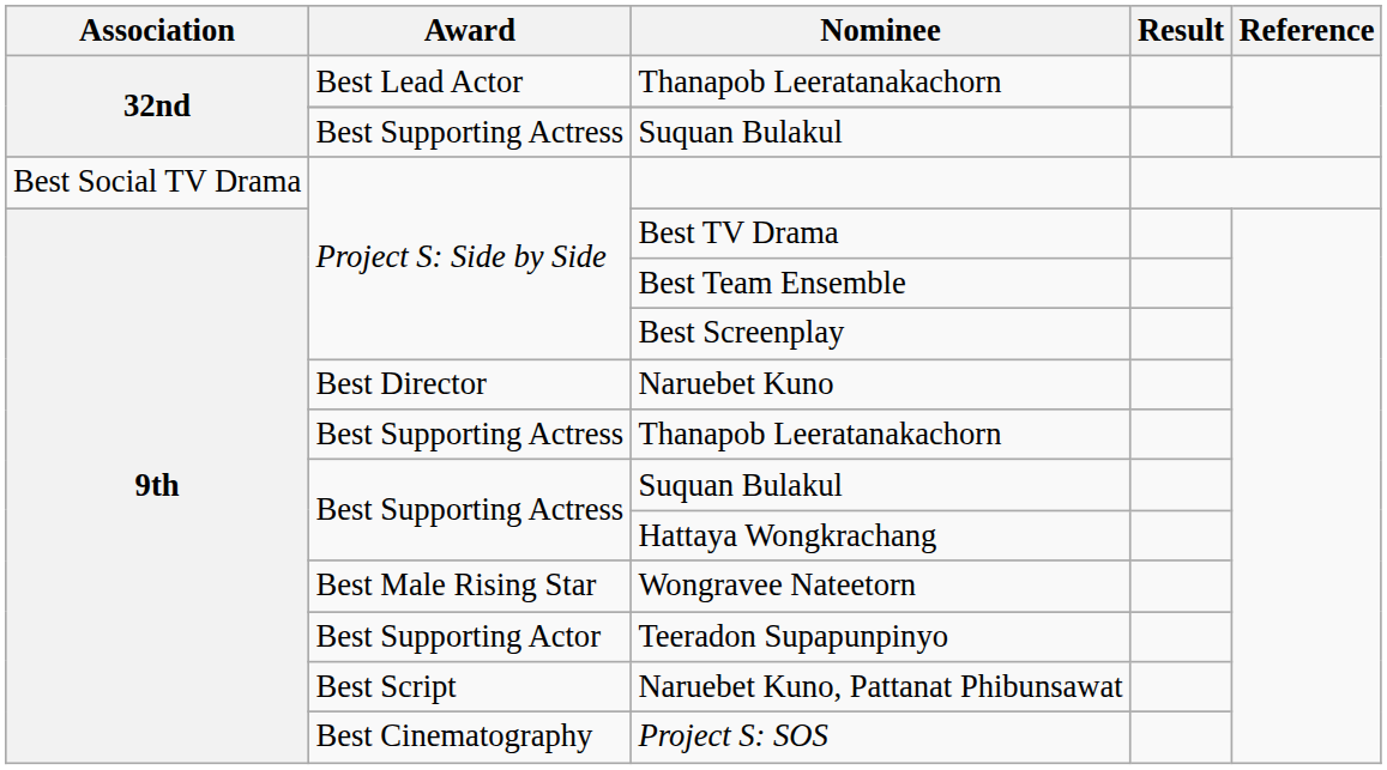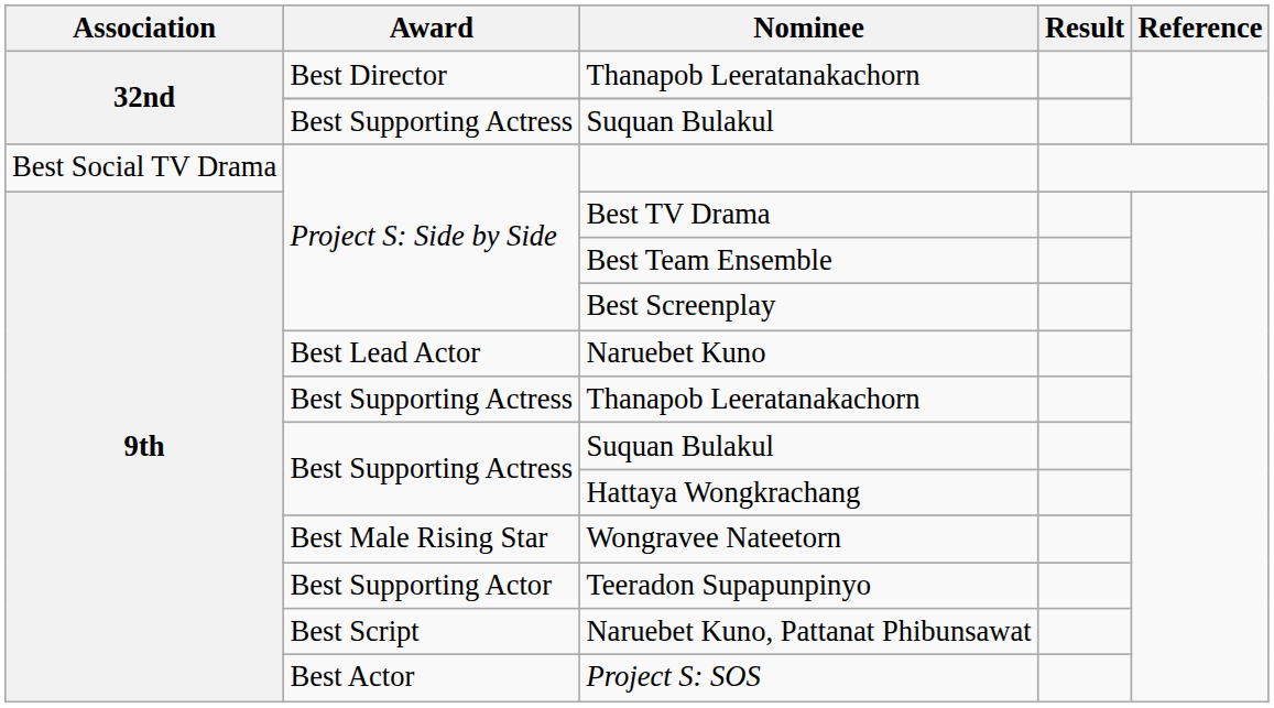32nd / Thanapob Leeratanakachorn | Award: Best Lead Actor -> Best Director
Naruebet Kuno | Award: Best Director -> Best Lead Actor
Project S: SOS | Award: Best Cinematography -> Best Actor
